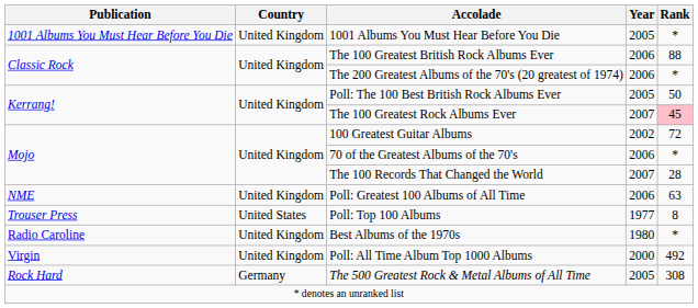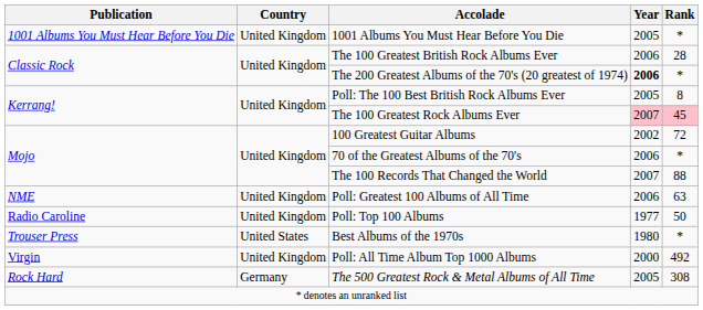The 100 Greatest British Rock Albums Ever | Rank: 88 -> 28
The 200 Greatest Albums of the 70's (20 greatest of 1974) | Year: normal -> bold
Poll: The 100 Best British Rock Albums Ever | Rank: 50 -> 8
The 100 Greatest Rock Albums Ever | Year: no background -> pink background
The 100 Records That Changed the World | Rank: 28 -> 88
Poll: Top 100 Albums | Publication: Trouser Press -> Radio Caroline
Poll: Top 100 Albums | Country: United States -> United Kingdom
Poll: Top 100 Albums | Rank: 8 -> 50
Best Albums of the 1970s | Publication: Radio Caroline -> Trouser Press
Best Albums of the 1970s | Country: United Kingdom -> United States
